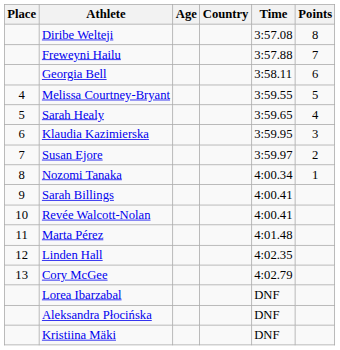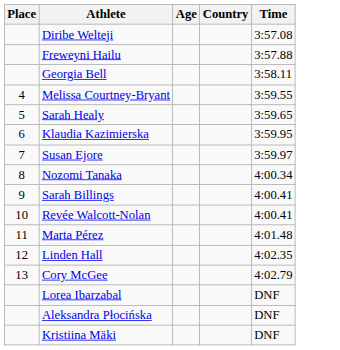- column: Points | 8 | 7 | 6 | 5 | 4 | 3 | 2 | 1
